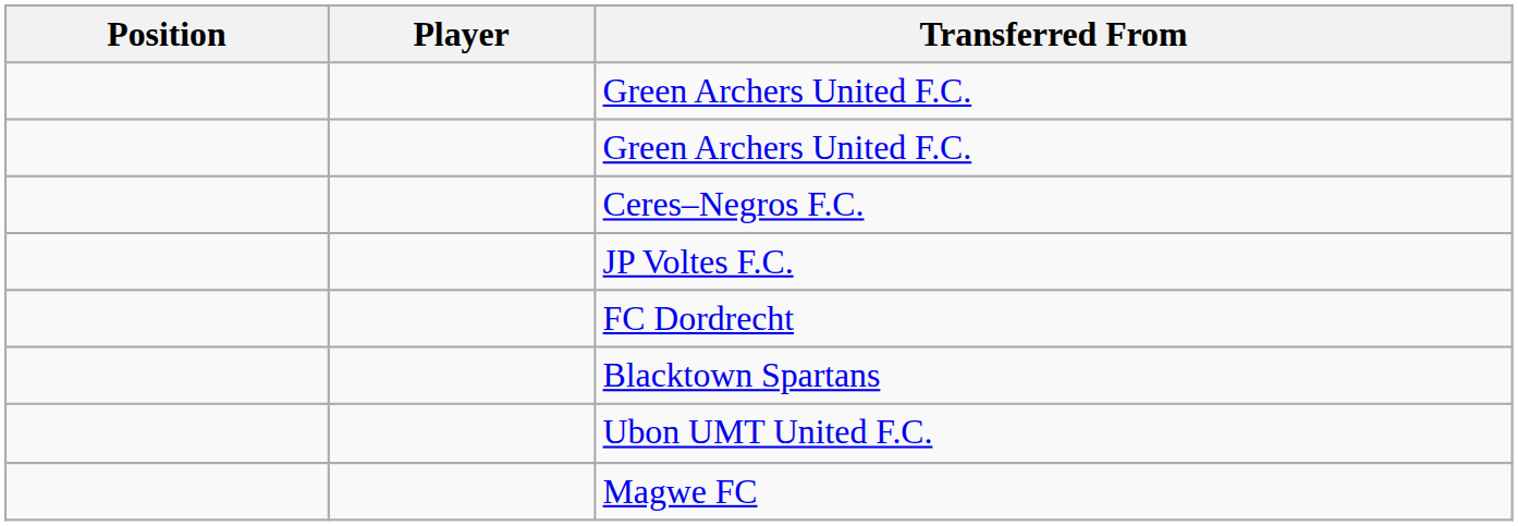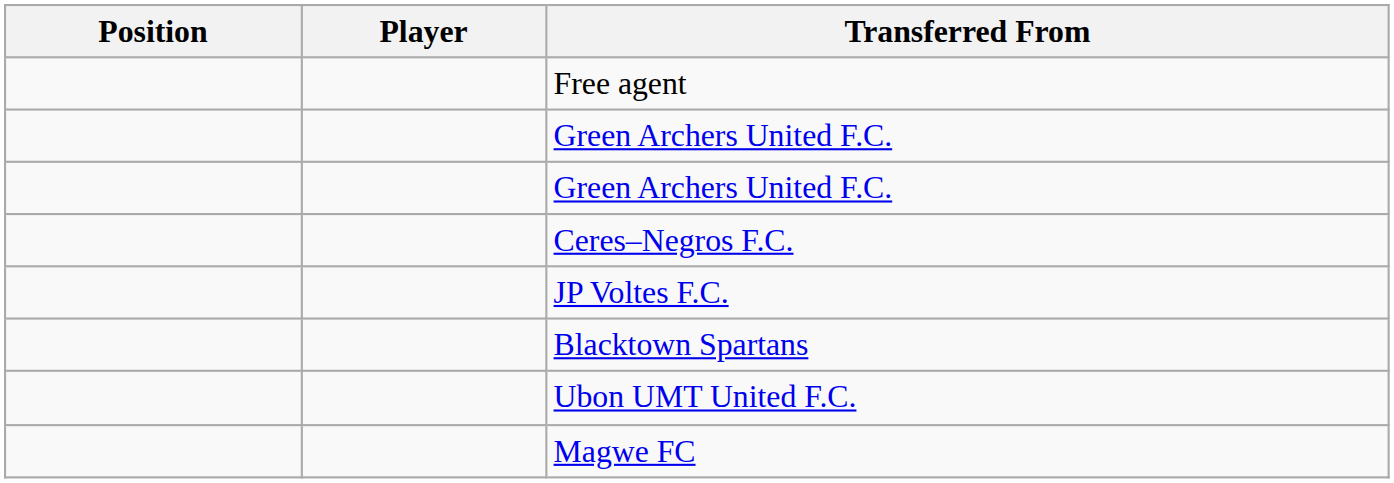+ row: Free agent
- row: FC Dordrecht
